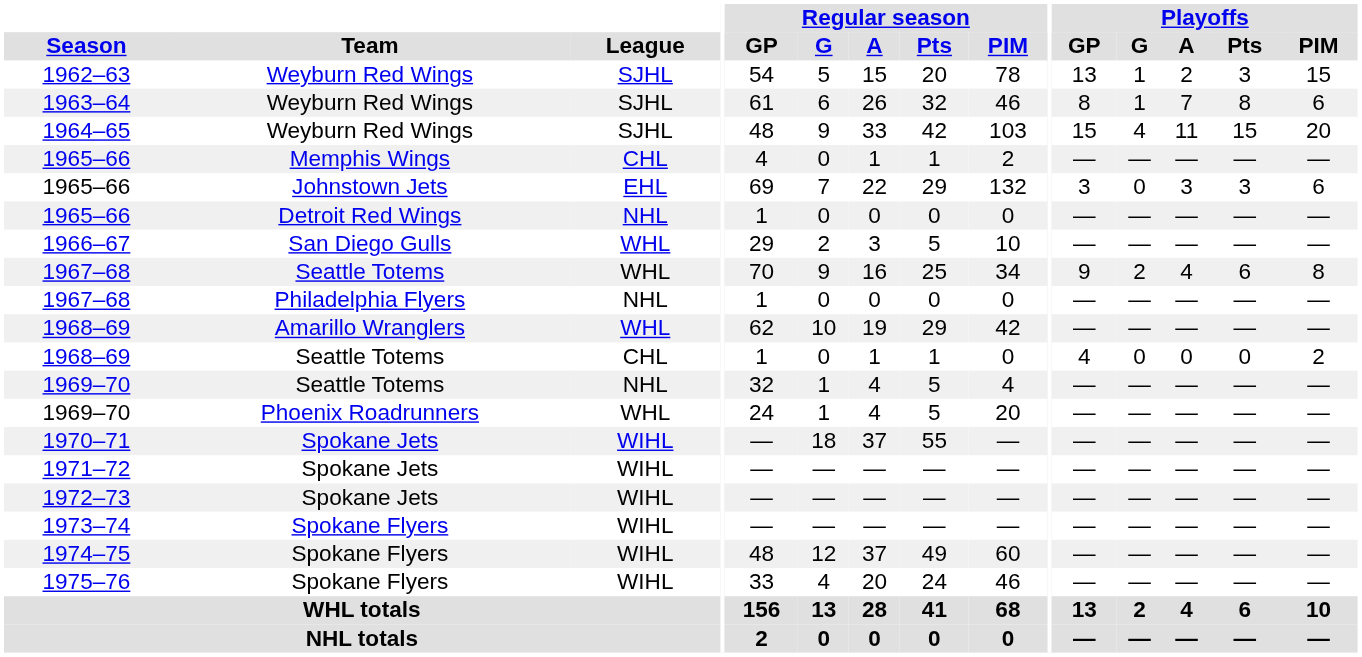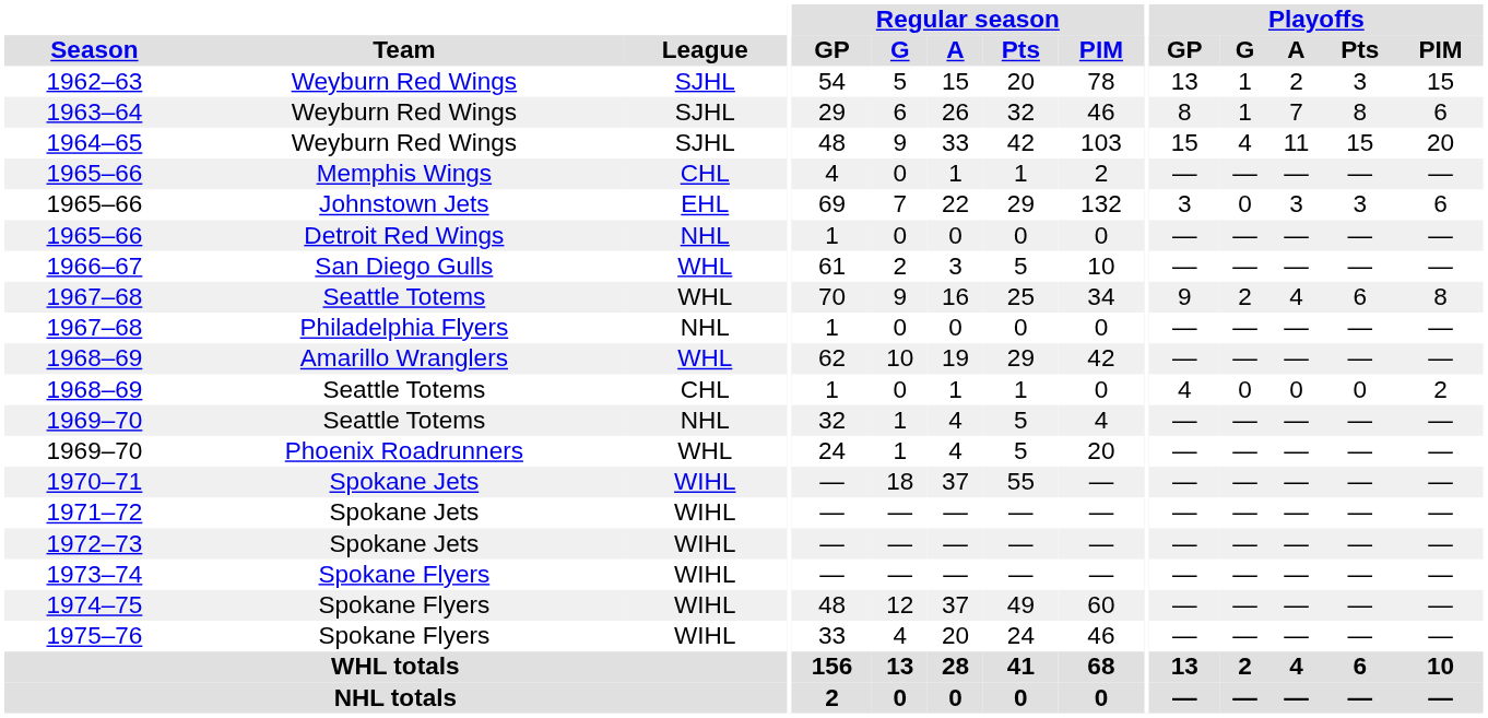1963–64 | Regular season / GP: 61 -> 29
1966–67 | Regular season / GP: 29 -> 61
